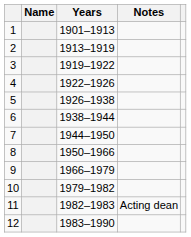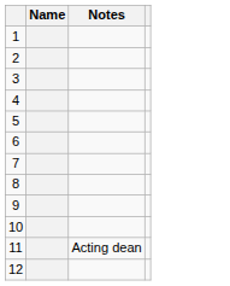- column: Years | 1901–1913 | 1913–1919 | 1919–1922 | 1922–1926 | 1926–1938 | 1938–1944 | 1944–1950 | 1950–1966 | 1966–1979 | 1979–1982 | 1982–1983 | 1983–1990
